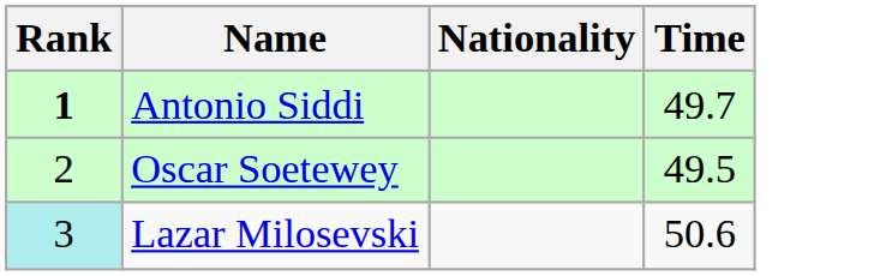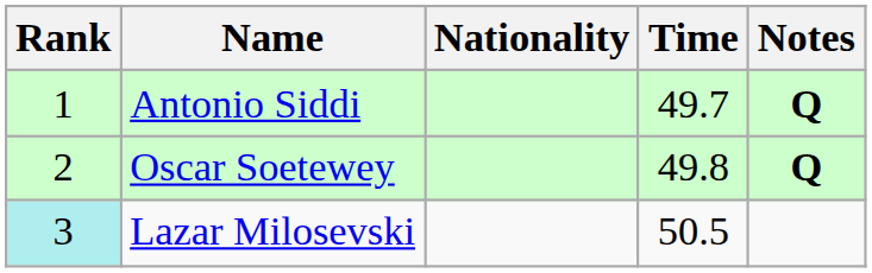+ column: Notes | Q | Q
Antonio Siddi | Rank: bold -> normal
Oscar Soetewey | Time: 49.5 -> 49.8
Lazar Milosevski | Time: 50.6 -> 50.5
